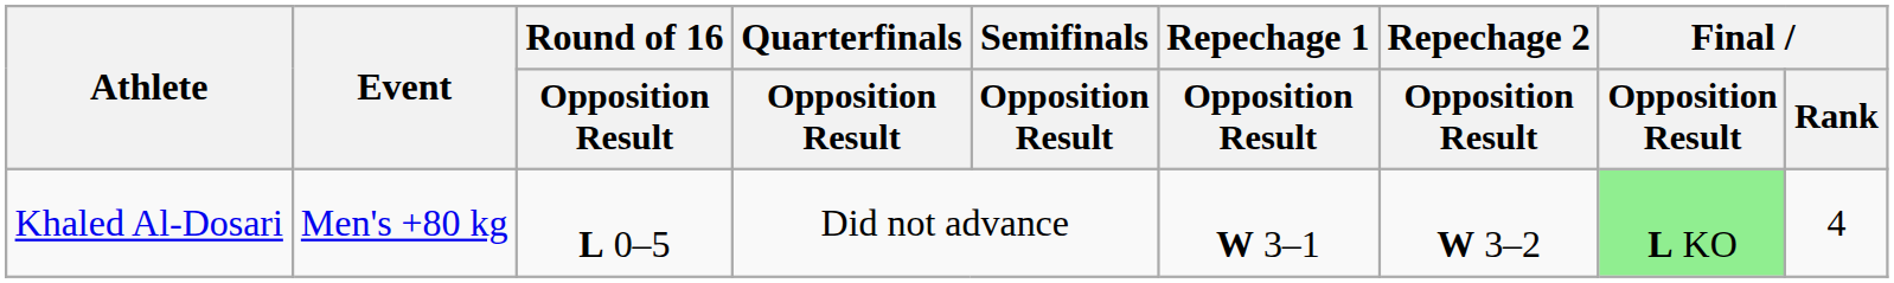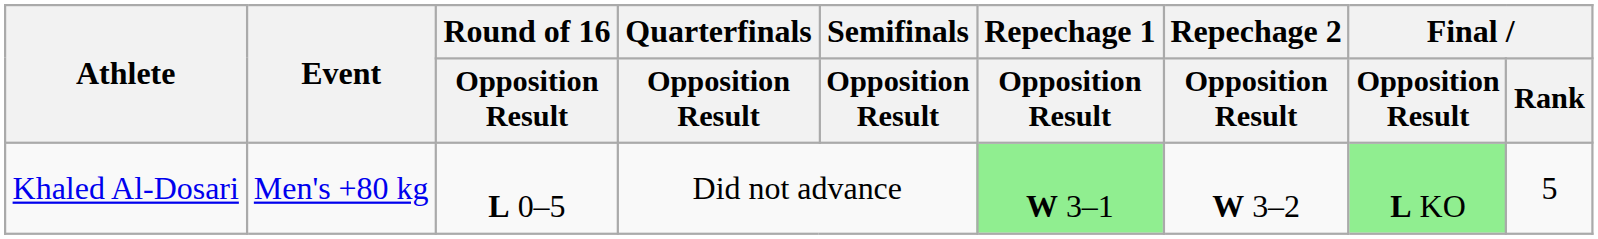Khaled Al-Dosari | Repechage 1 / Opposition Result: no background -> lightgreen background
Khaled Al-Dosari | Final / Rank: 4 -> 5
